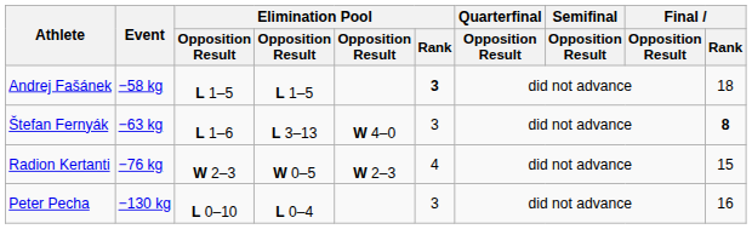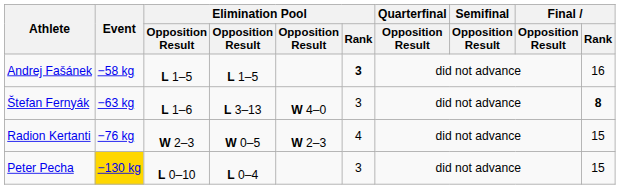Andrej Fašánek | Final / Rank: 18 -> 16
Peter Pecha | Event: no background -> gold background
Peter Pecha | Final / Rank: 16 -> 15
